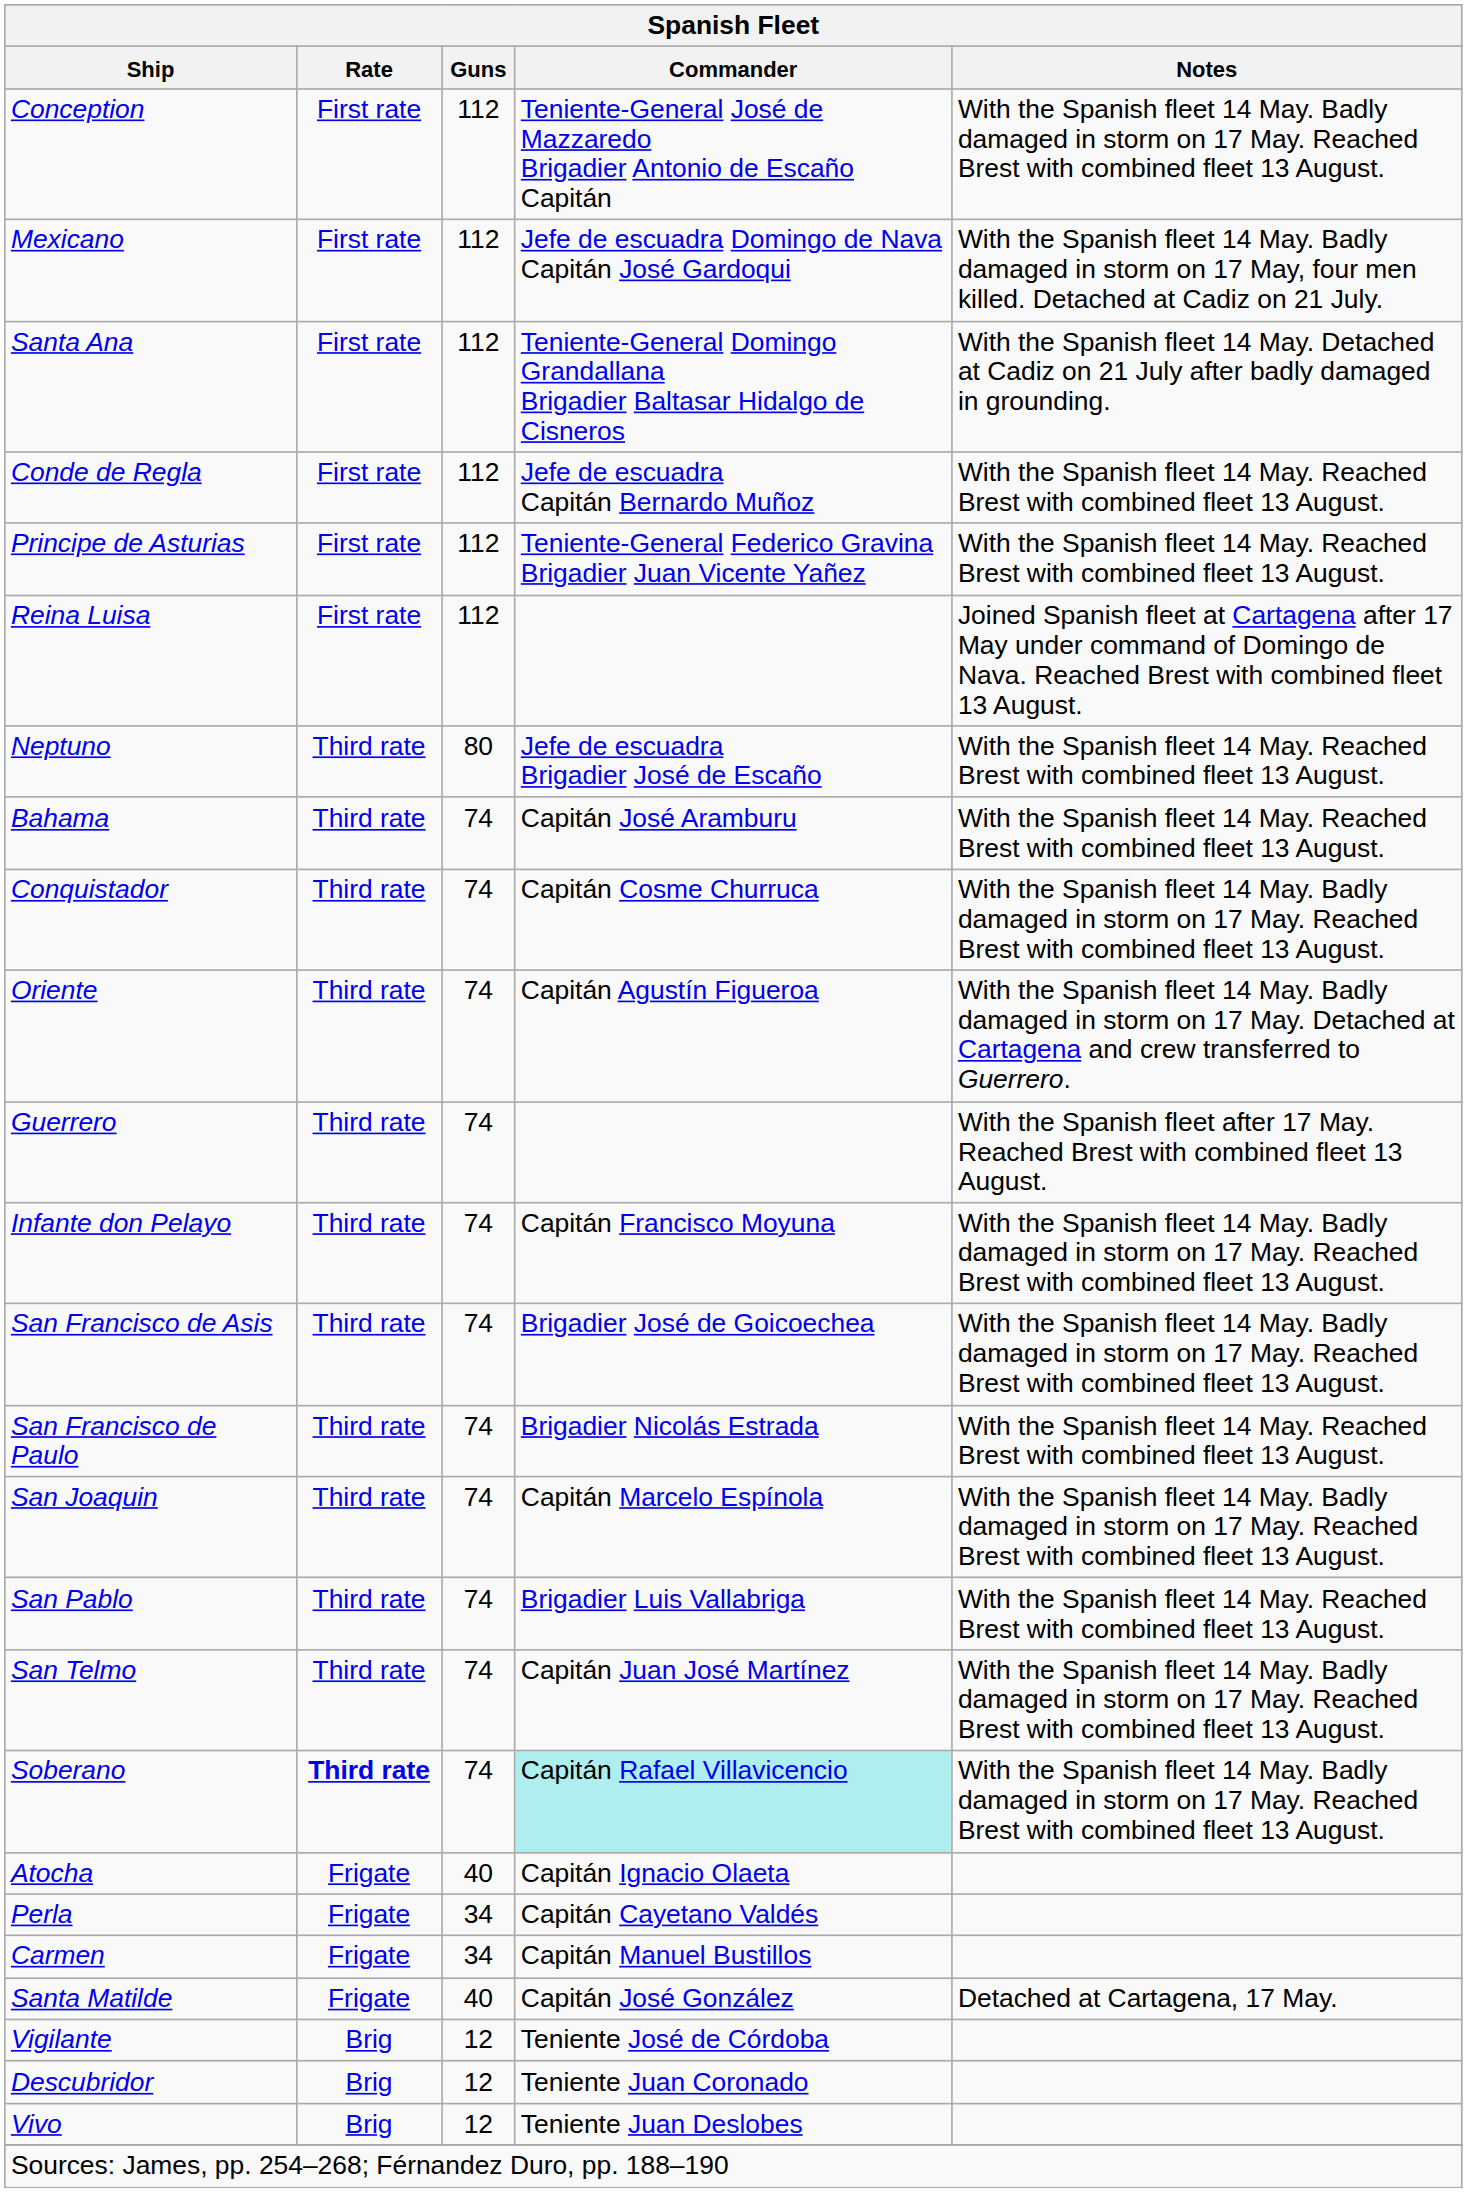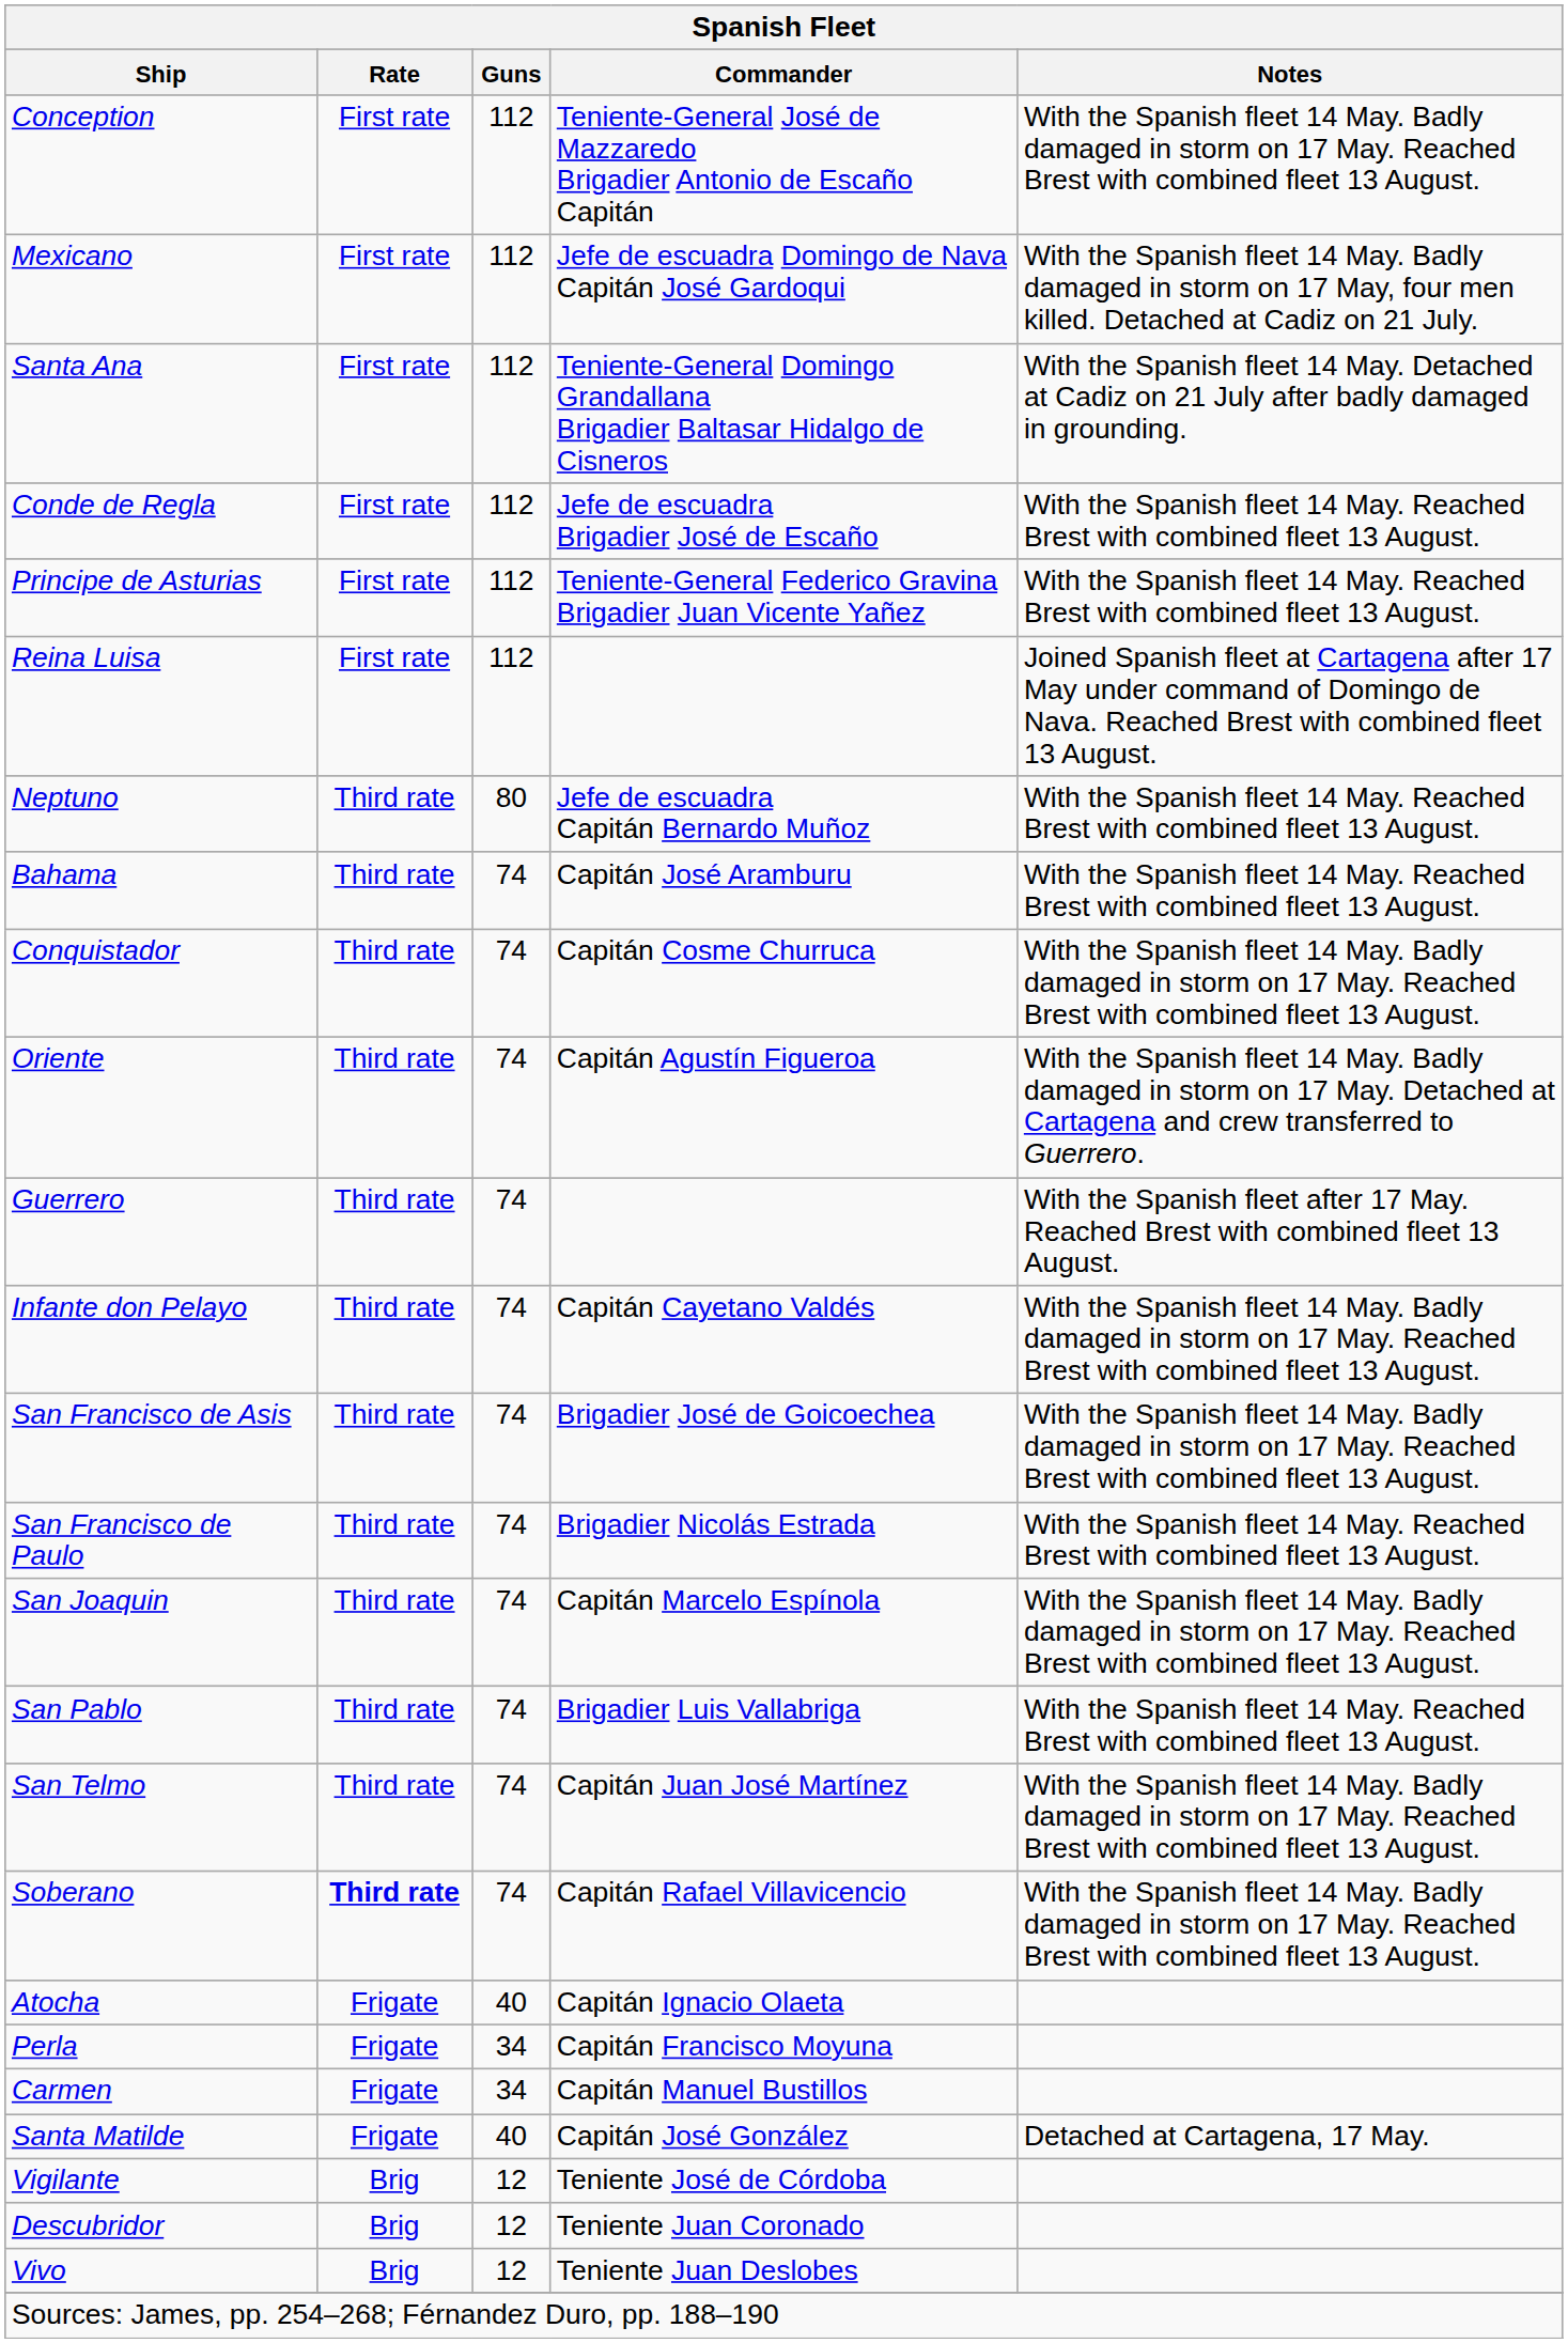Conde de Regla | Commander: Jefe de escuadra Capitán Bernardo Muñoz -> Jefe de escuadra Brigadier José de Escaño
Neptuno | Commander: Jefe de escuadra Brigadier José de Escaño -> Jefe de escuadra Capitán Bernardo Muñoz
Infante don Pelayo | Commander: Capitán Francisco Moyuna -> Capitán Cayetano Valdés
Soberano | Commander: paleturquoise background -> no background
Perla | Commander: Capitán Cayetano Valdés -> Capitán Francisco Moyuna
